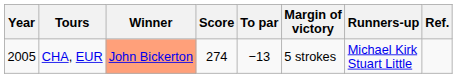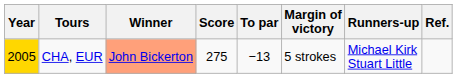CHA, EUR | Year: no background -> gold background
CHA, EUR | Score: 274 -> 275
